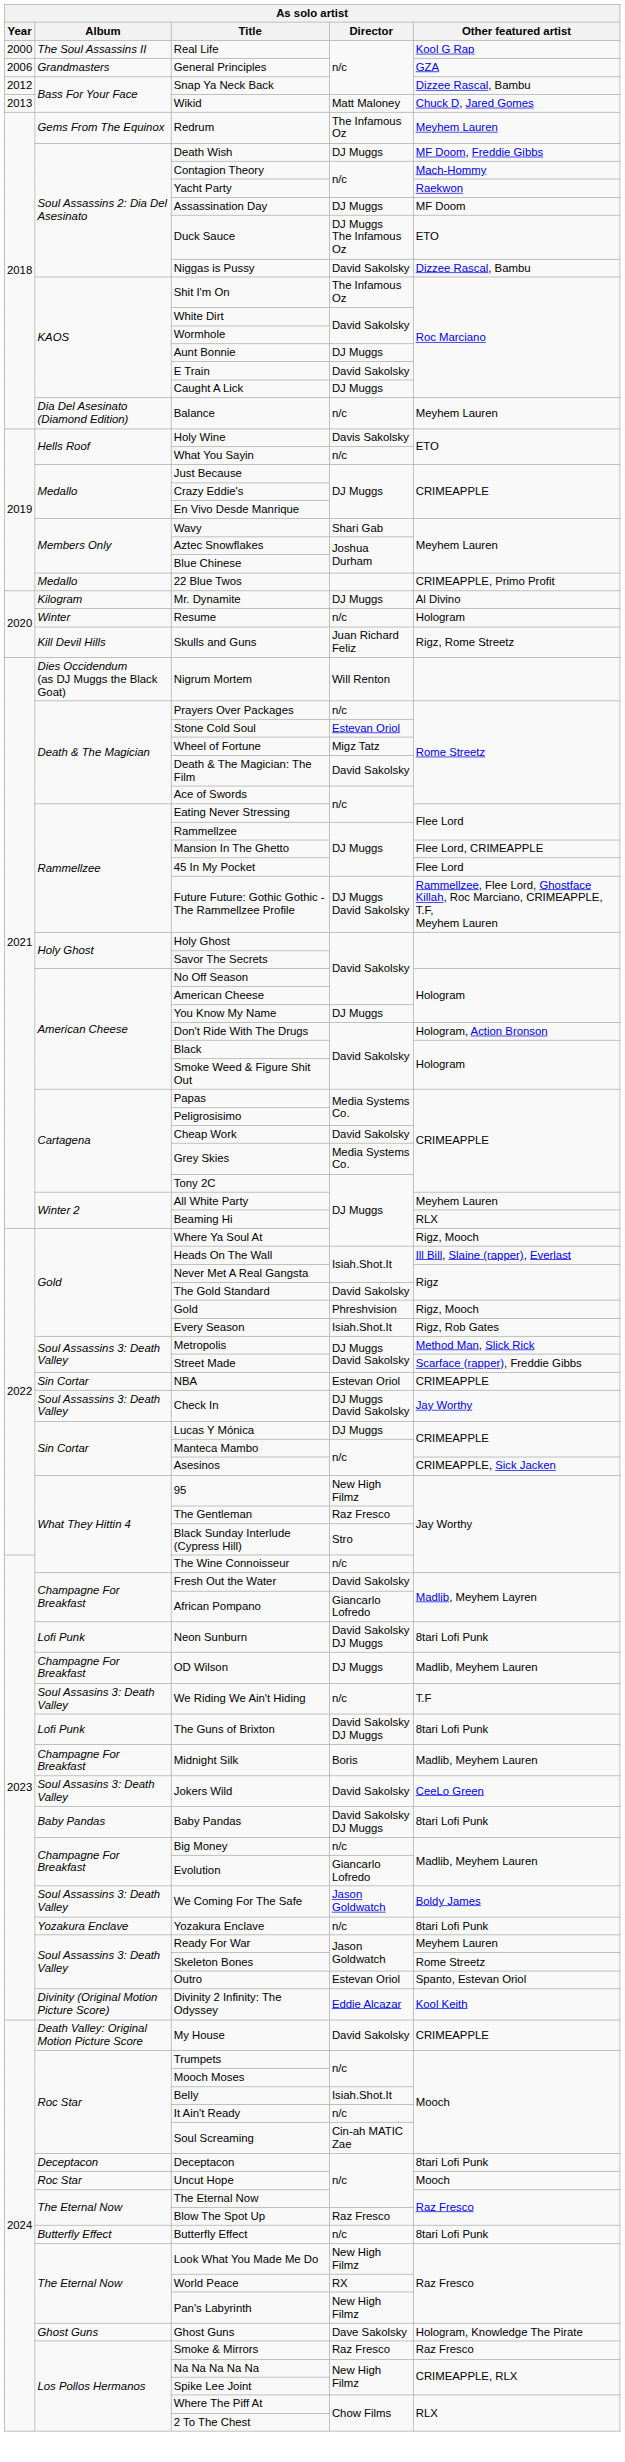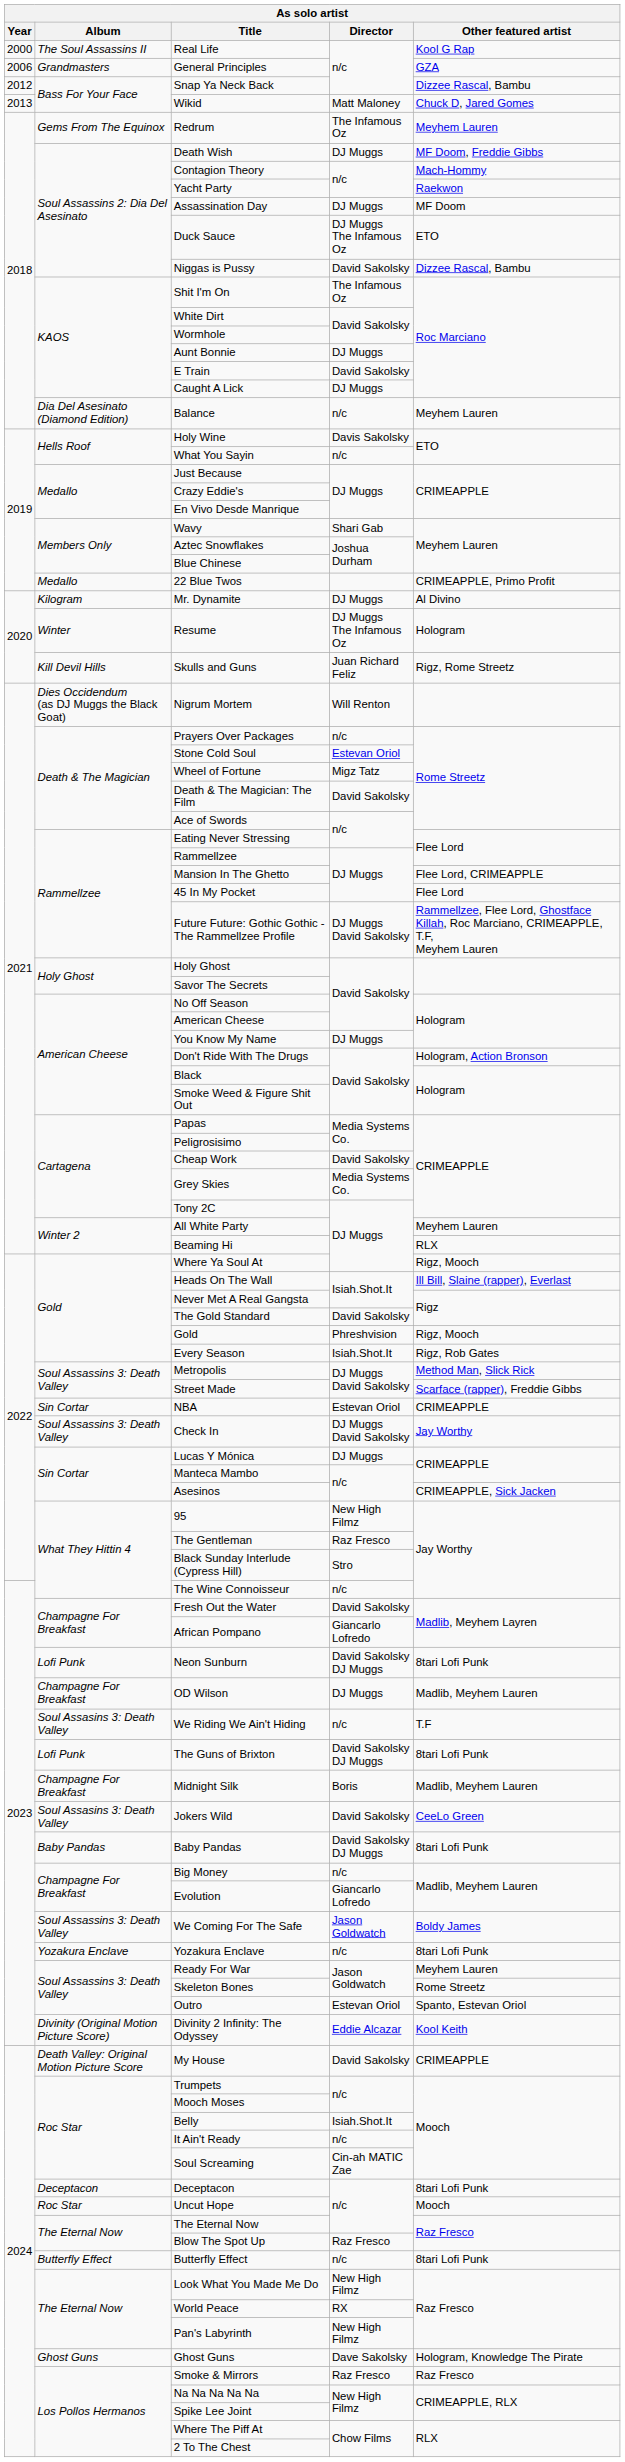Resume | Director: n/c -> DJ Muggs The Infamous Oz
